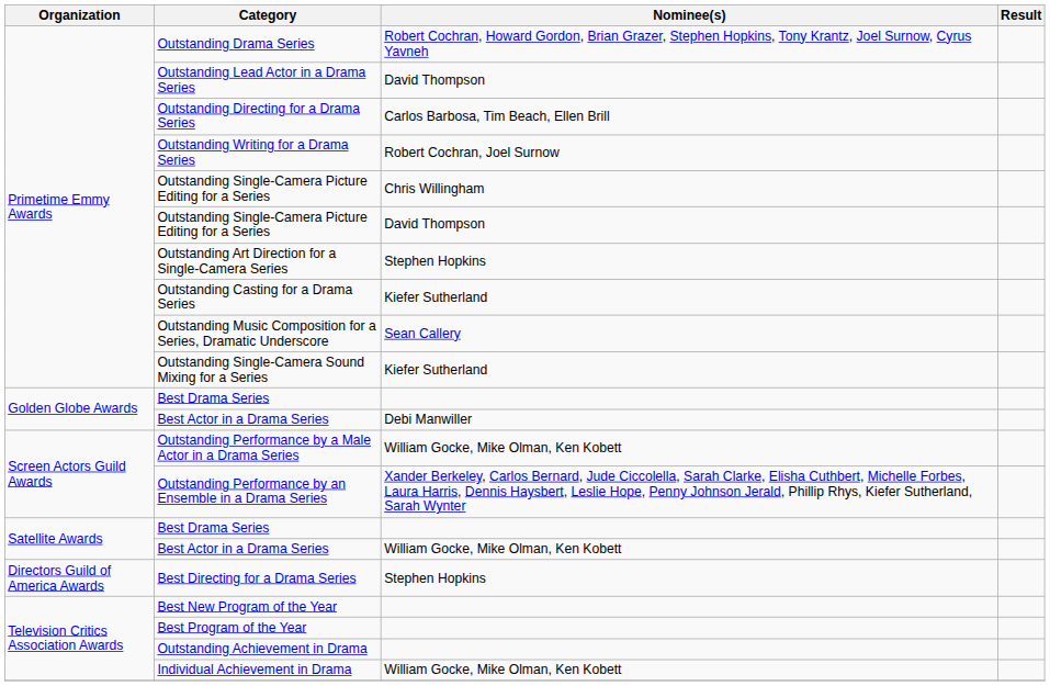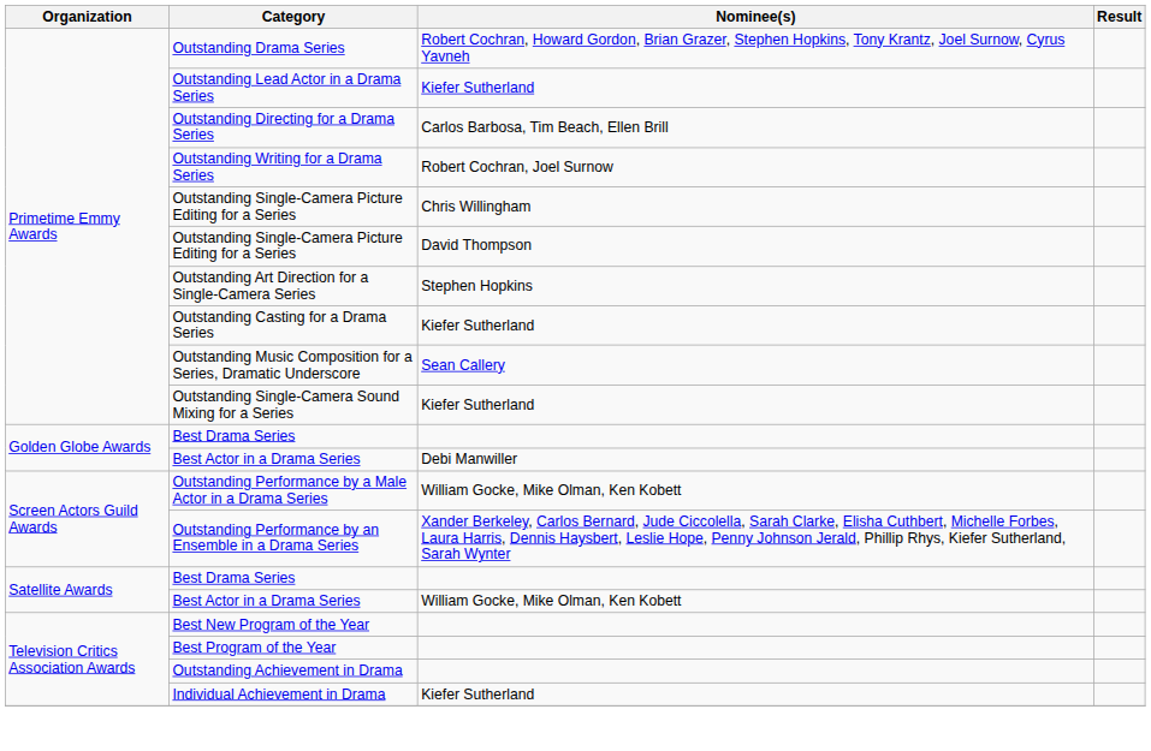Outstanding Lead Actor in a Drama Series | Nominee(s): David Thompson -> Kiefer Sutherland
- row: Directors Guild of America Awards | Best Directing for a Drama Series | Stephen Hopkins
Individual Achievement in Drama | Nominee(s): William Gocke, Mike Olman, Ken Kobett -> Kiefer Sutherland
